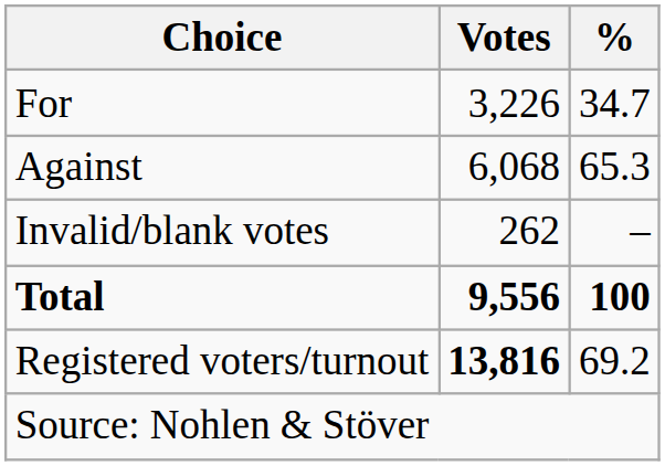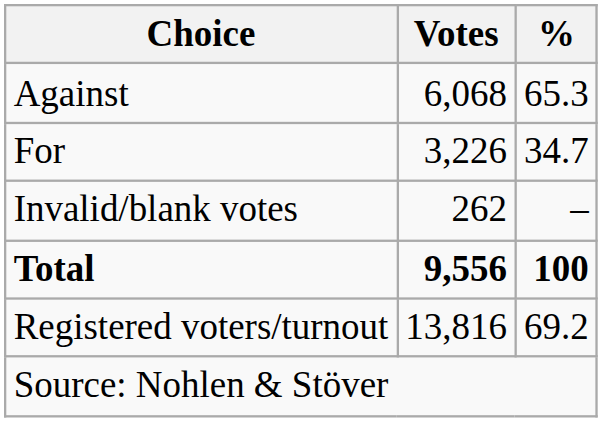rows swapped: For <-> Against
Registered voters/turnout | Votes: bold -> normal
